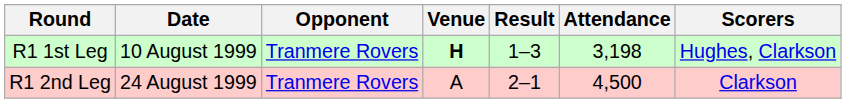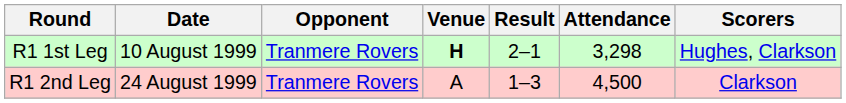R1 1st Leg | Result: 1–3 -> 2–1
R1 1st Leg | Attendance: 3,198 -> 3,298
R1 2nd Leg | Result: 2–1 -> 1–3
